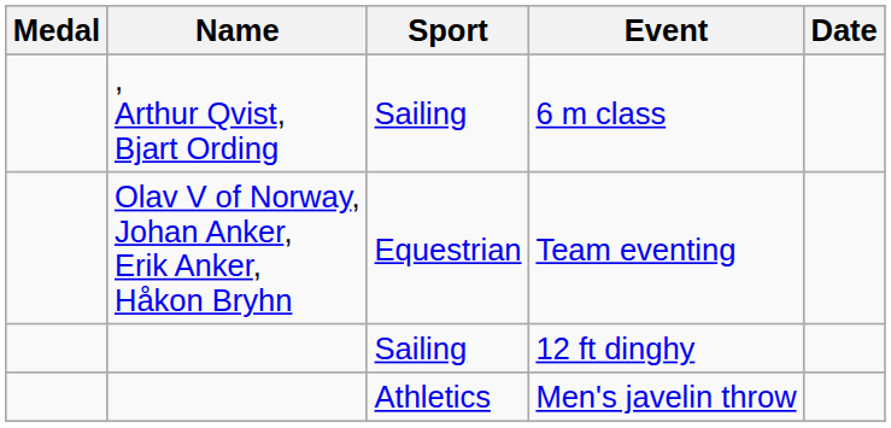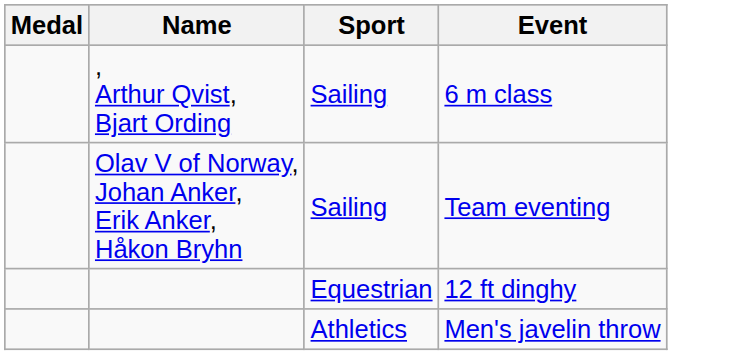- column: Date
Team eventing | Sport: Equestrian -> Sailing
12 ft dinghy | Sport: Sailing -> Equestrian
